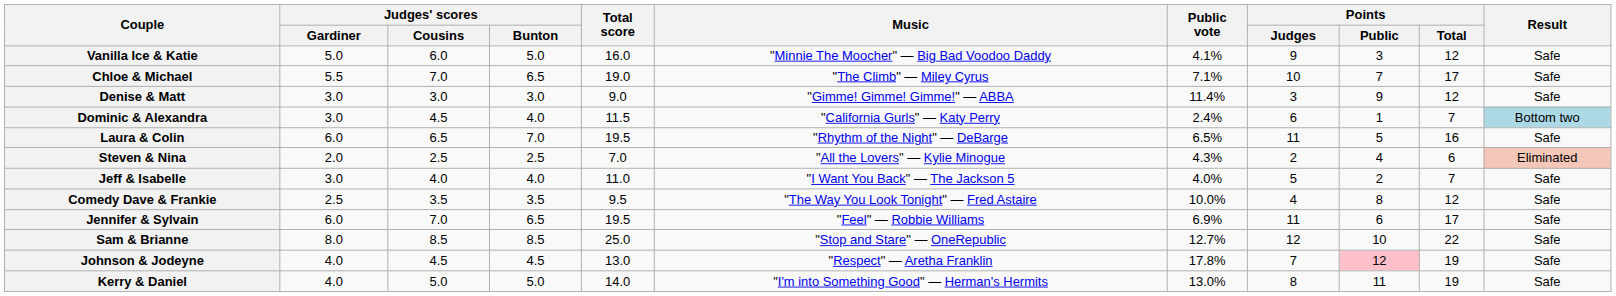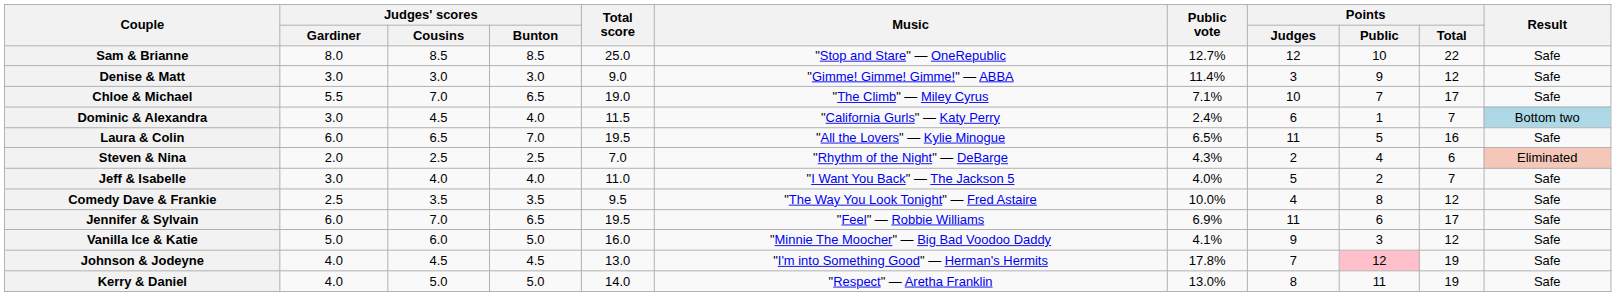rows swapped: Vanilla Ice & Katie <-> Sam & Brianne
rows swapped: Chloe & Michael <-> Denise & Matt
Laura & Colin | Music: "Rhythm of the Night" — DeBarge -> "All the Lovers" — Kylie Minogue
Steven & Nina | Music: "All the Lovers" — Kylie Minogue -> "Rhythm of the Night" — DeBarge
Johnson & Jodeyne | Music: "Respect" — Aretha Franklin -> "I'm into Something Good" — Herman's Hermits
Kerry & Daniel | Music: "I'm into Something Good" — Herman's Hermits -> "Respect" — Aretha Franklin
